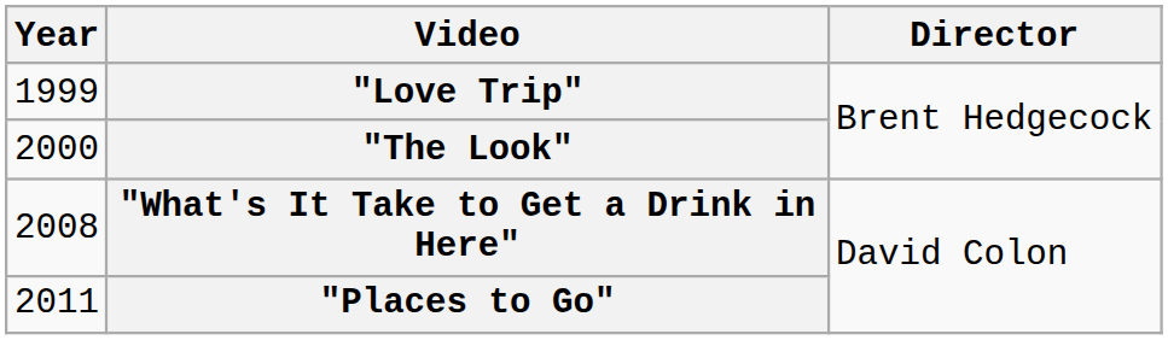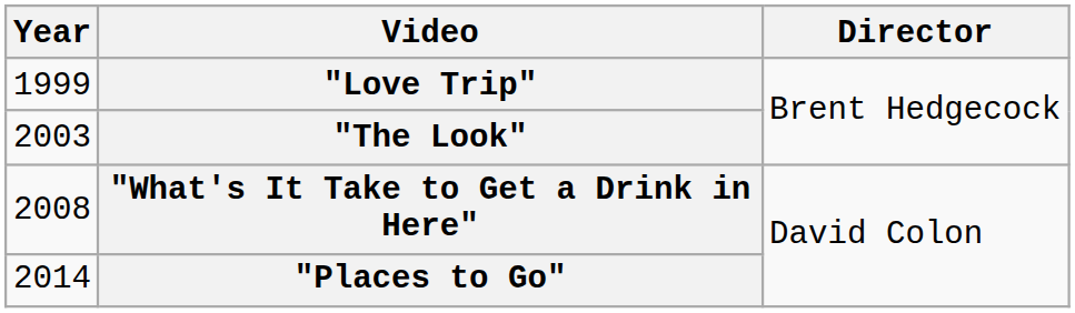"The Look" | Year: 2000 -> 2003
"Places to Go" | Year: 2011 -> 2014
